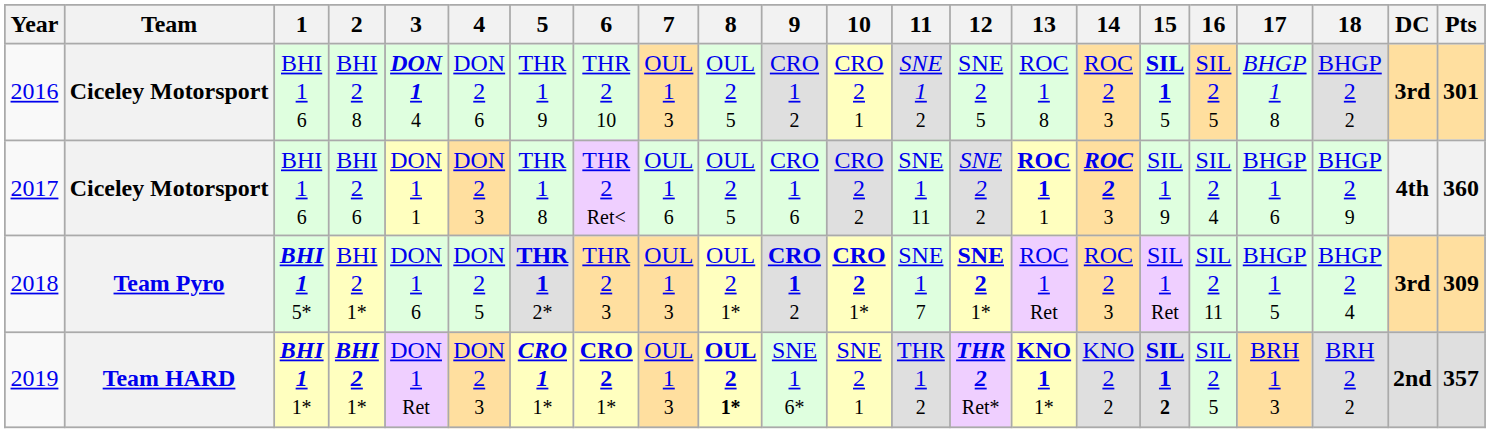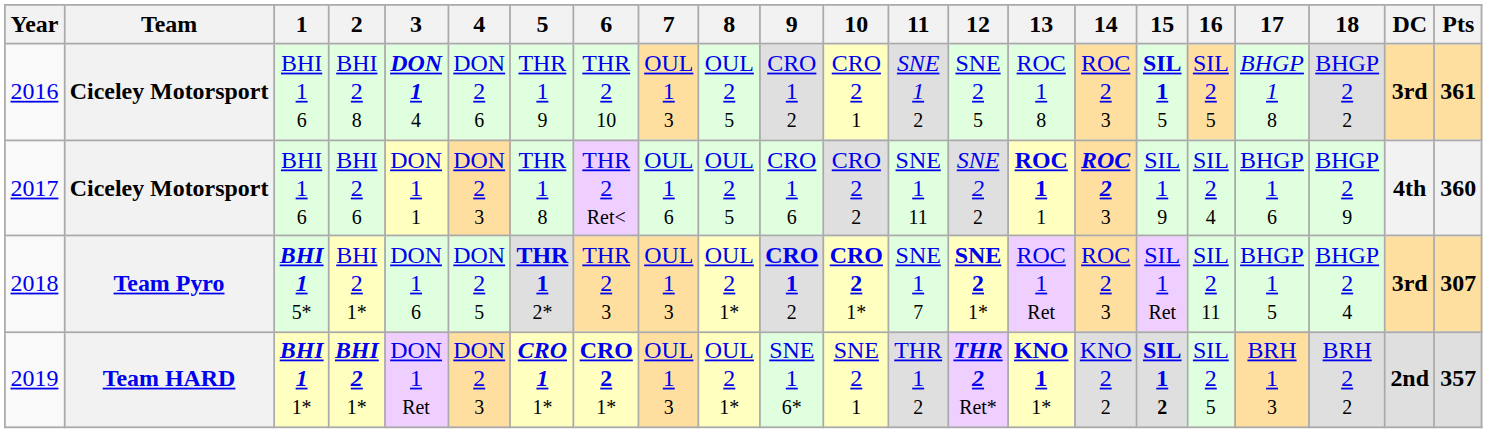2016 | Pts: 301 -> 361
2018 | Pts: 309 -> 307
2019 | 8: bold -> normal
